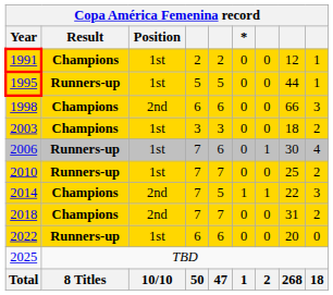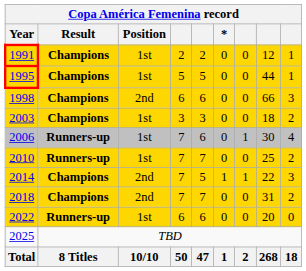1995 | Result: Runners-up -> Champions
